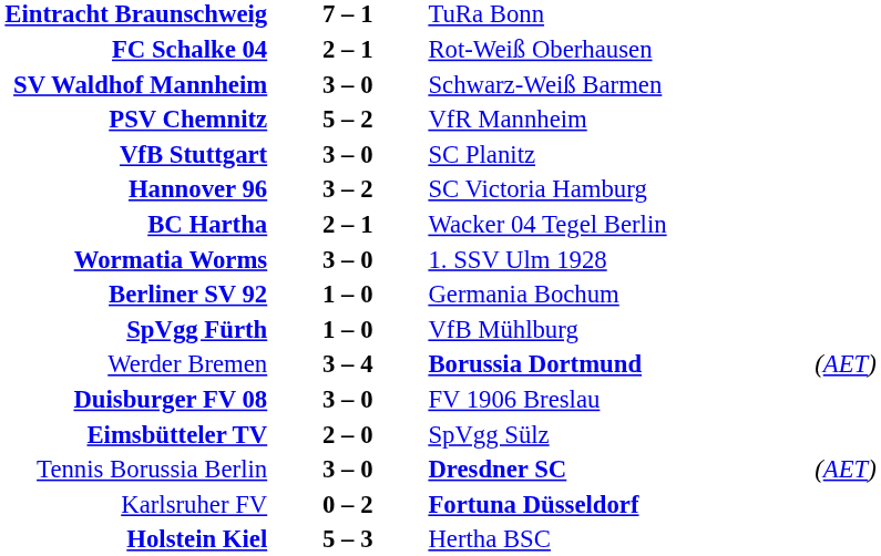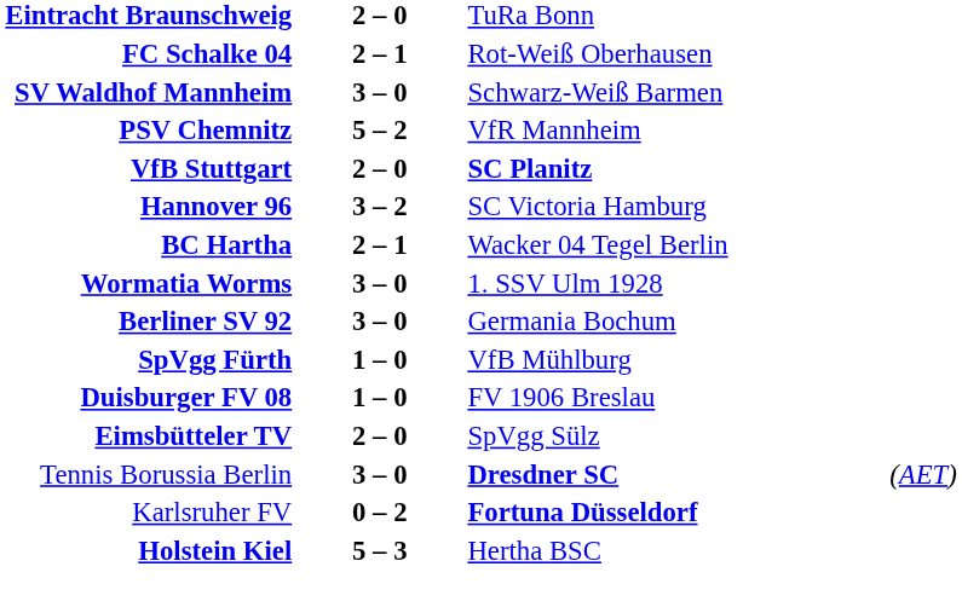Eintracht Braunschweig | column 2: 7 – 1 -> 2 – 0
VfB Stuttgart | column 2: 3 – 0 -> 2 – 0
VfB Stuttgart | column 3: normal -> bold
Berliner SV 92 | column 2: 1 – 0 -> 3 – 0
- row: Werder Bremen | 3 – 4 | Borussia Dortmund | (AET)
Duisburger FV 08 | column 2: 3 – 0 -> 1 – 0
